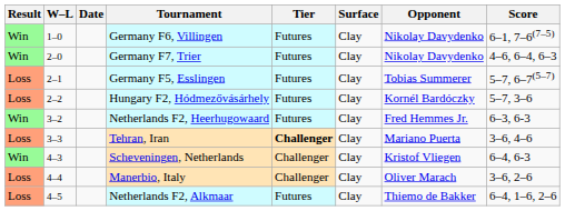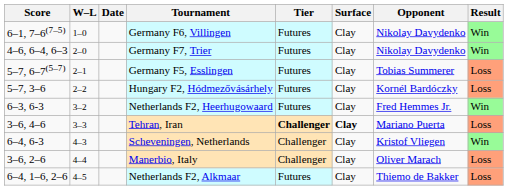columns swapped: Result <-> Score
Tehran, Iran | Surface: normal -> bold
